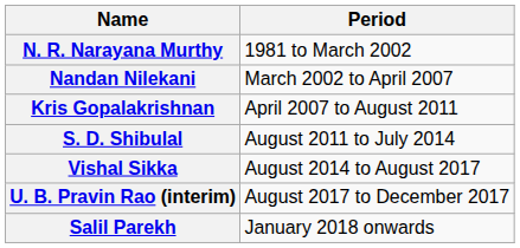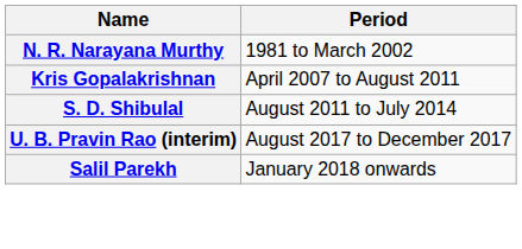- row: Nandan Nilekani | March 2002 to April 2007
- row: Vishal Sikka | August 2014 to August 2017
